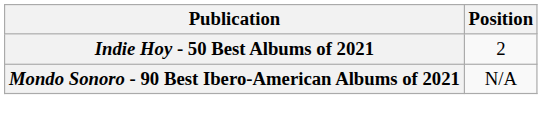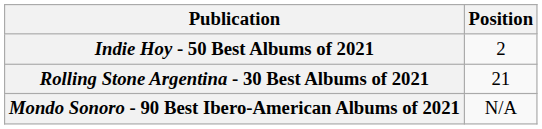+ row: Rolling Stone Argentina - 30 Best Albums of 2021 | 21
